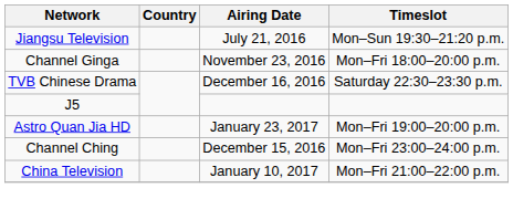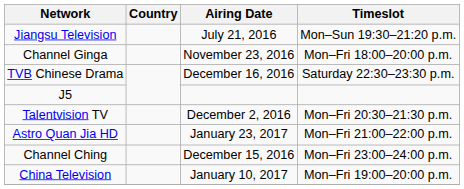+ row: Talentvision TV | December 2, 2016 | Mon–Fri 20:30–21:30 p.m.
Astro Quan Jia HD | Timeslot: Mon–Fri 19:00–20:00 p.m. -> Mon–Fri 21:00–22:00 p.m.
China Television | Timeslot: Mon–Fri 21:00–22:00 p.m. -> Mon–Fri 19:00–20:00 p.m.
